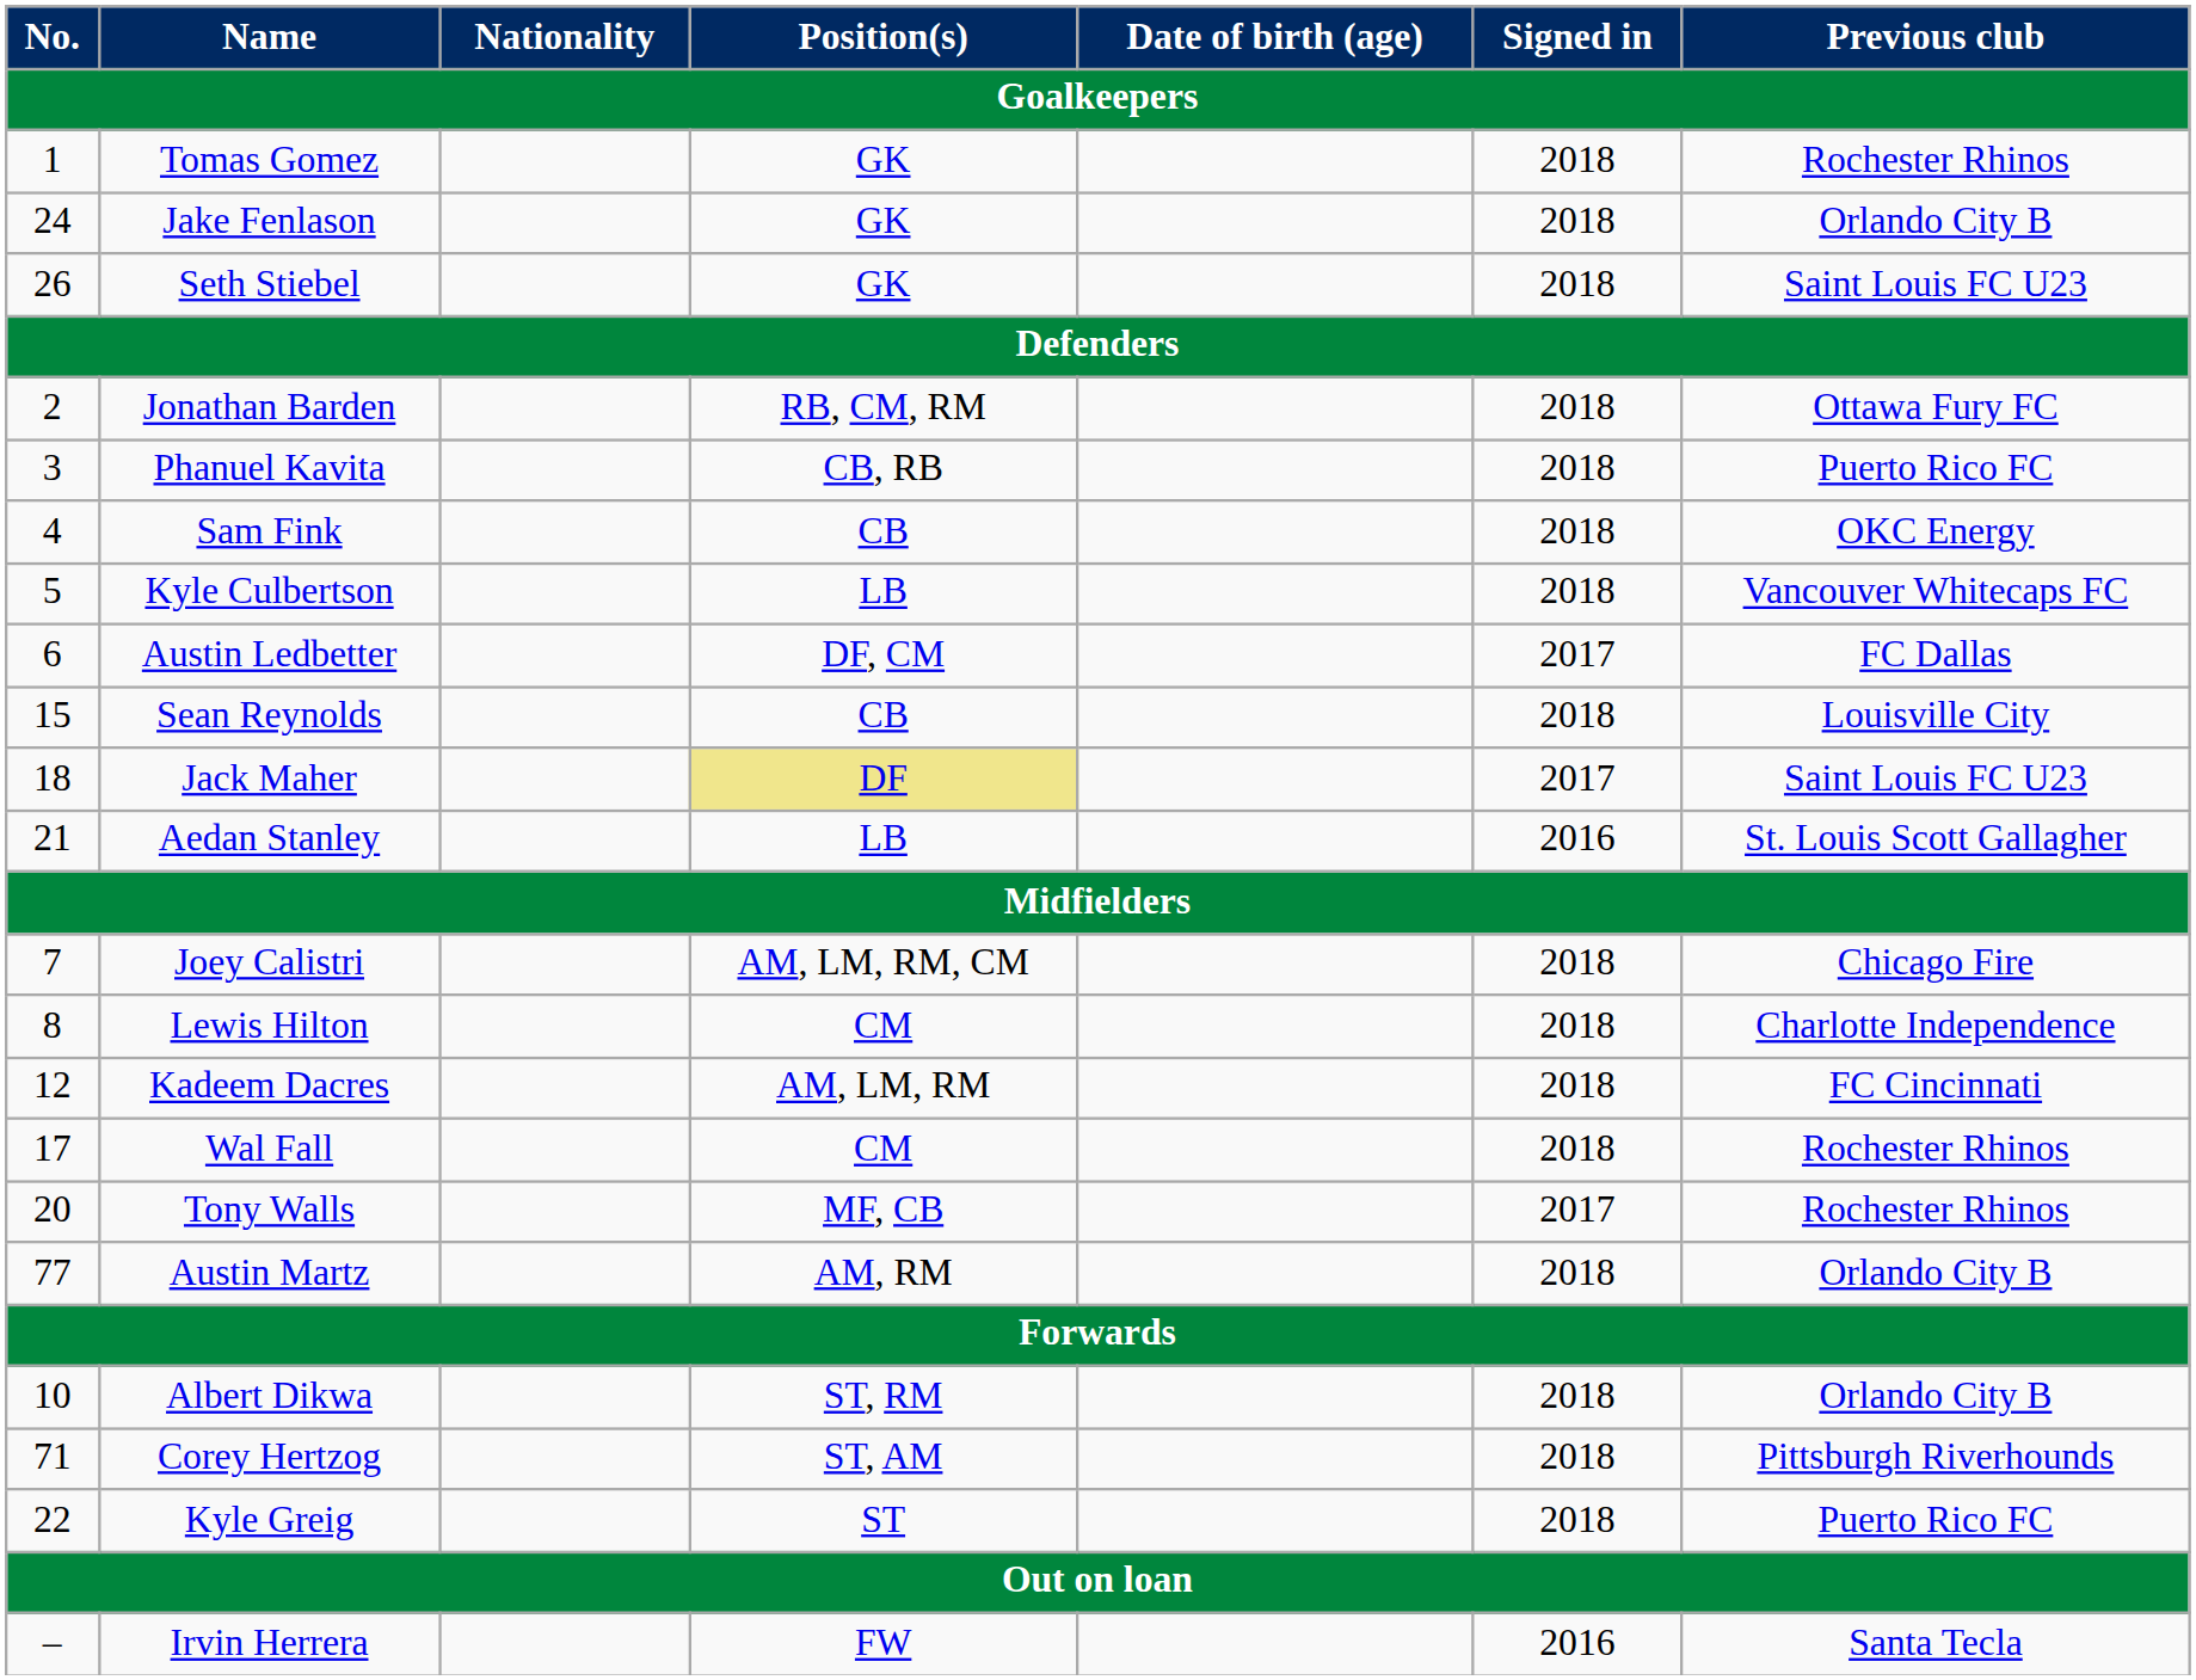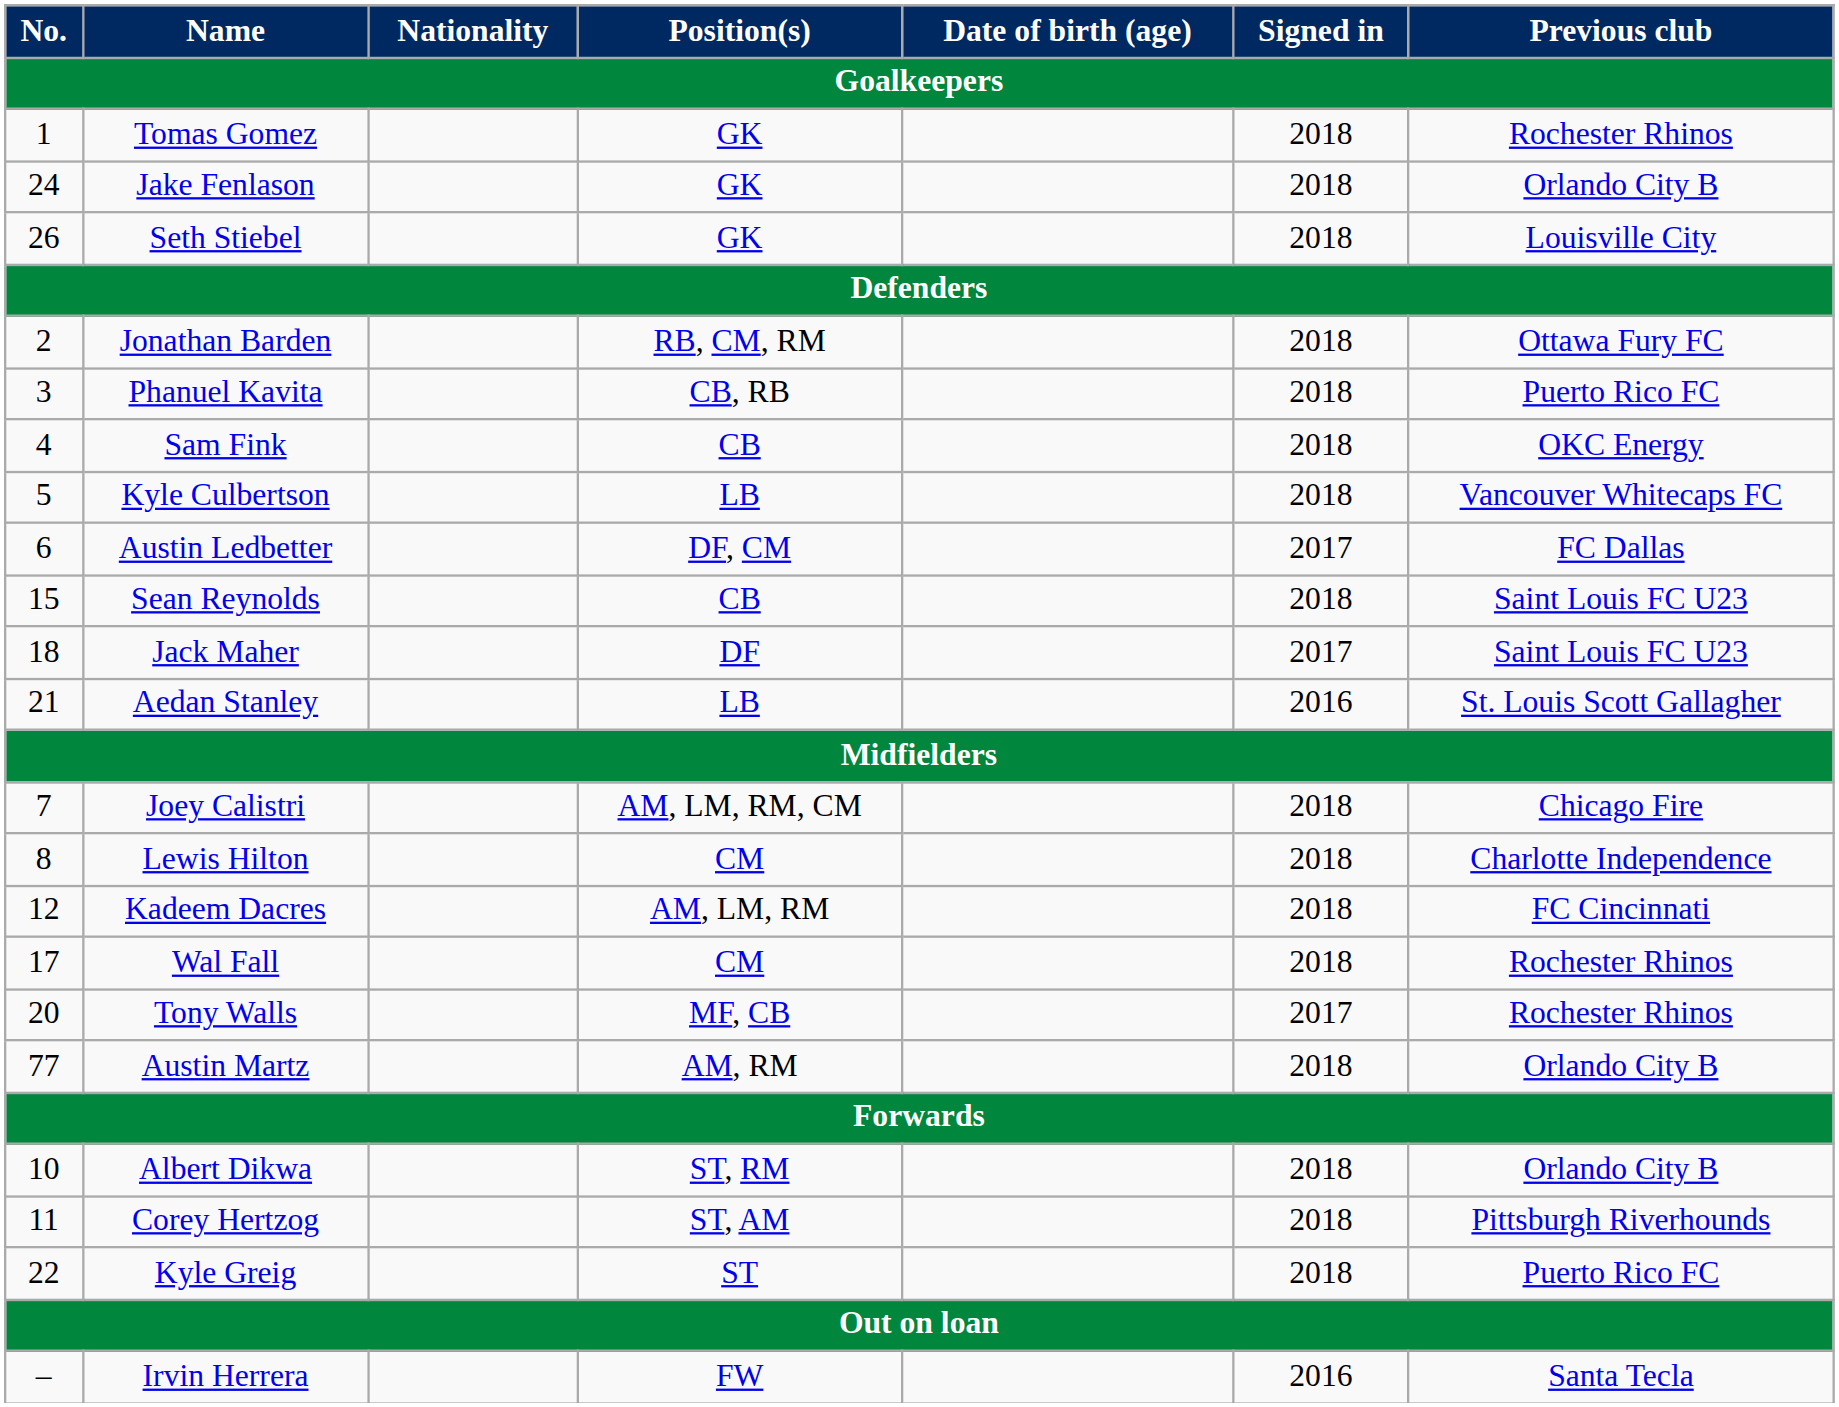Seth Stiebel | Previous club: Saint Louis FC U23 -> Louisville City
Sean Reynolds | Previous club: Louisville City -> Saint Louis FC U23
Jack Maher | Position(s): khaki background -> no background
Corey Hertzog | No.: 71 -> 11
